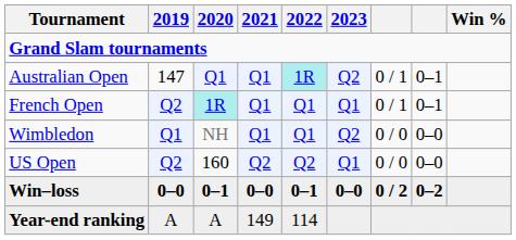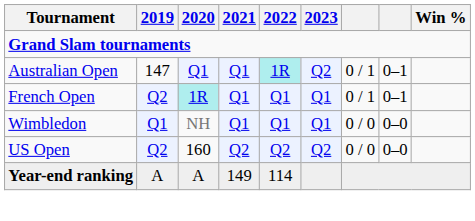Wimbledon | 2023: Q2 -> Q1
US Open | 2023: Q1 -> Q2
- row: Win–loss | 0–0 | 0–1 | 0–0 | 0–1 | 0–0 | 0 / 2 | 0–2
